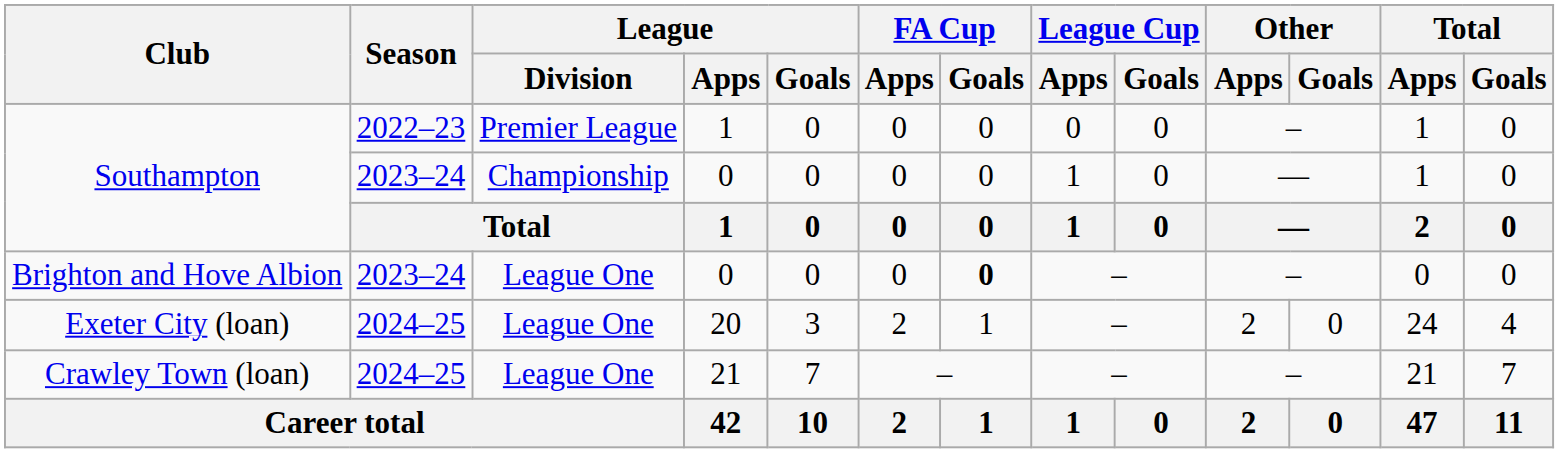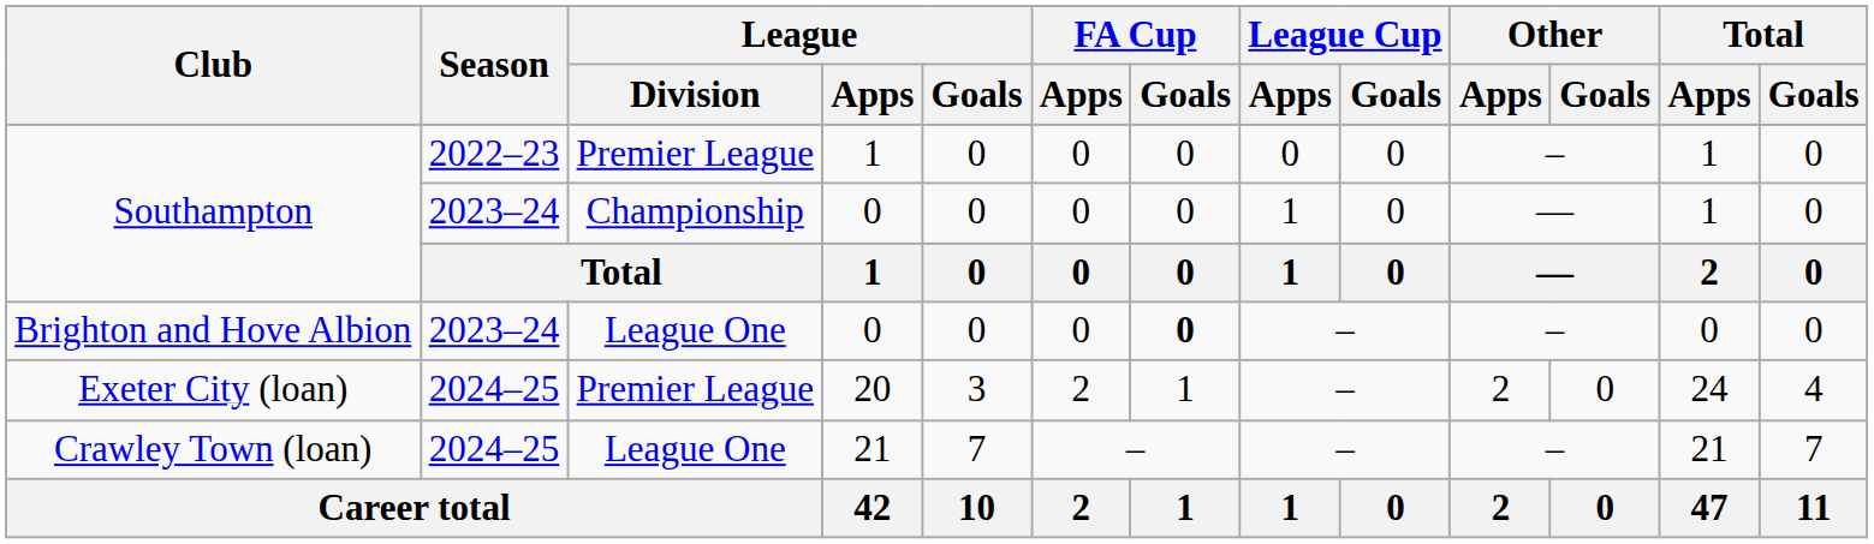Exeter City (loan) | League / Division: League One -> Premier League
